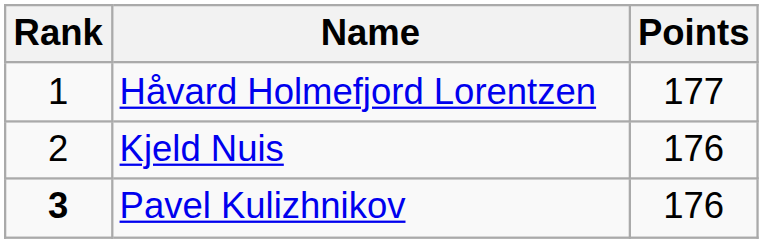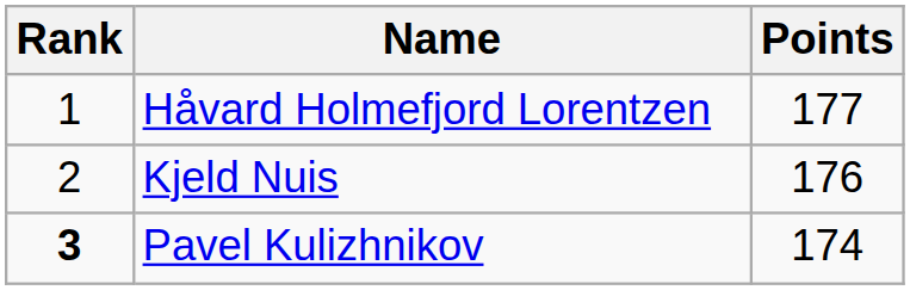Pavel Kulizhnikov | Points: 176 -> 174
